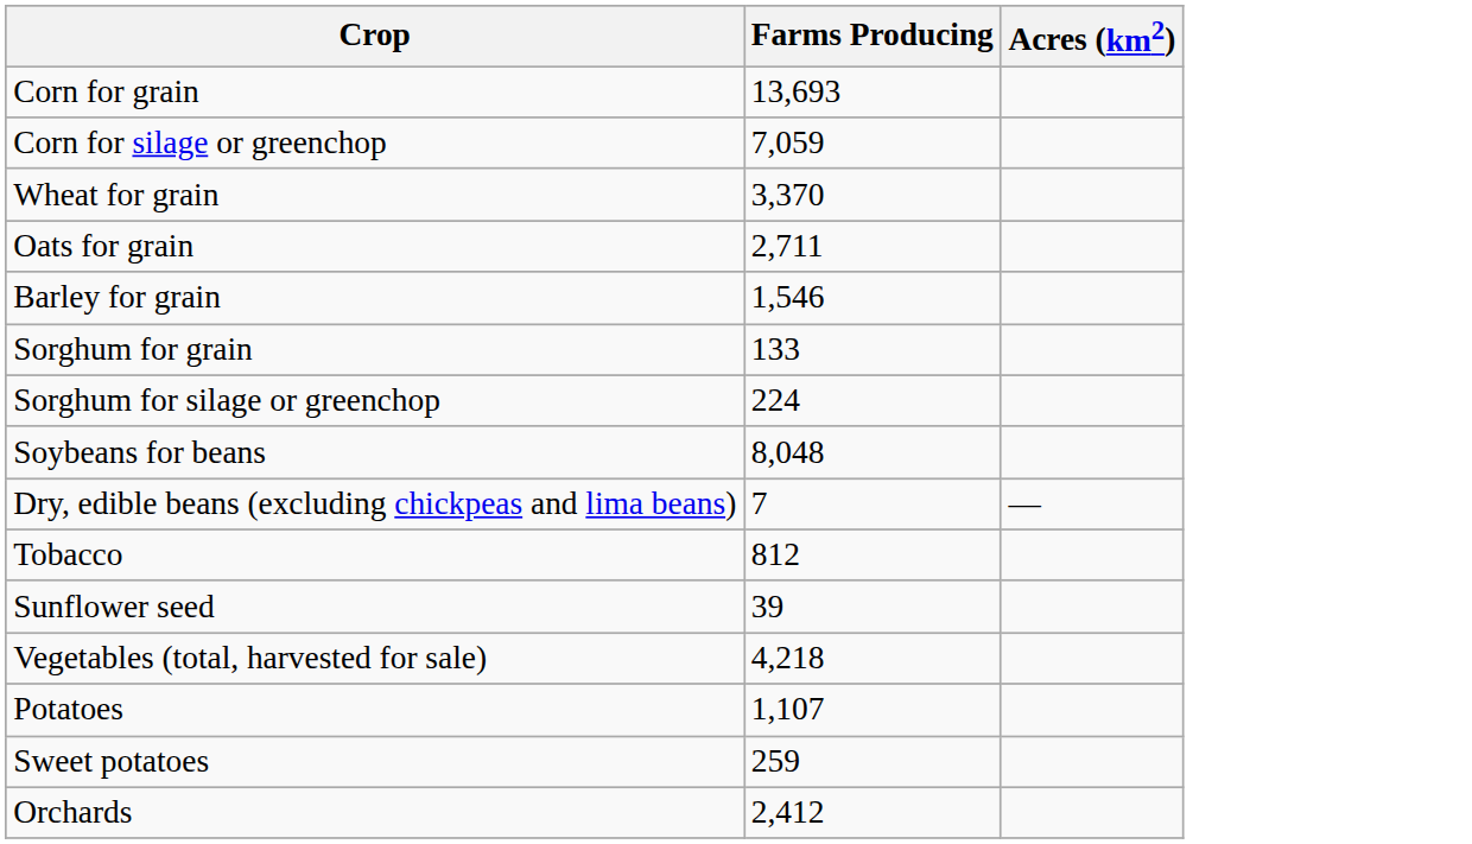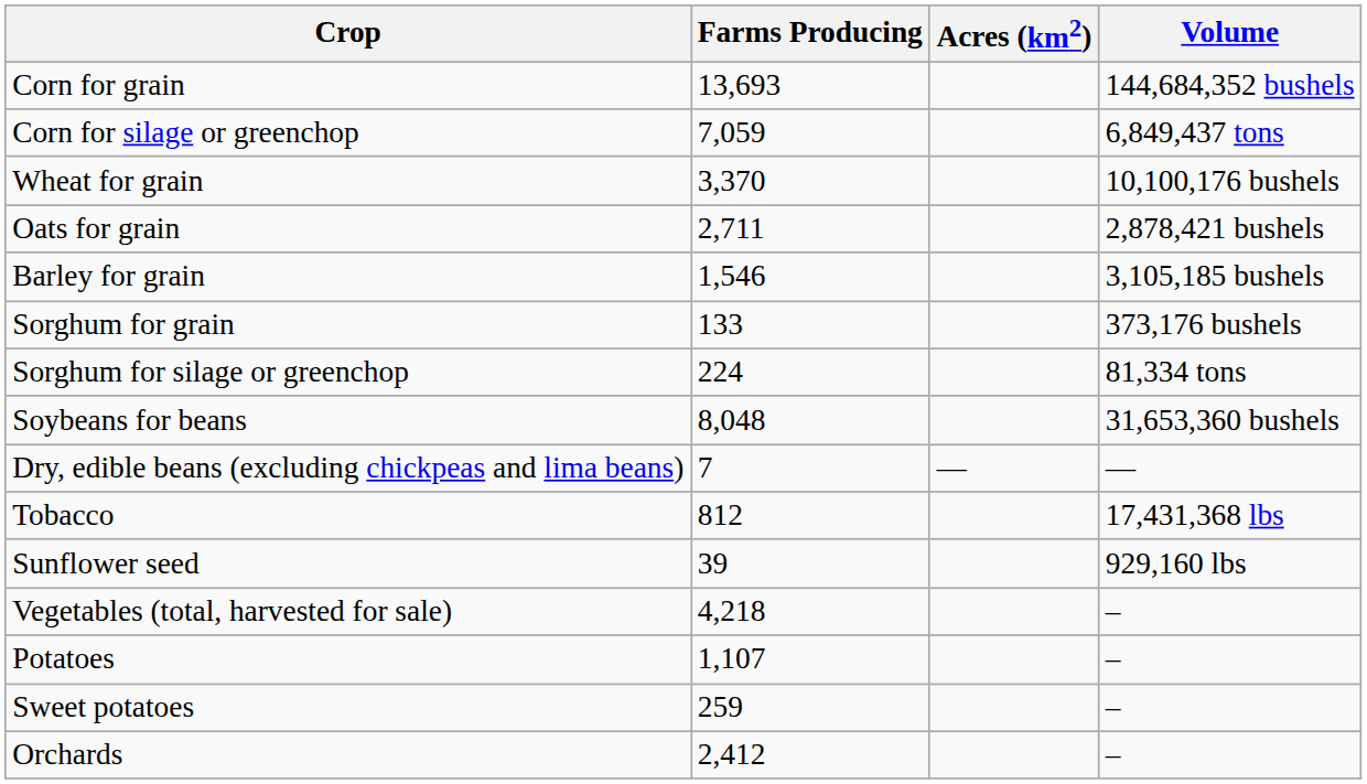+ column: Volume | 144,684,352 bushels | 6,849,437 tons | 10,100,176 bushels | 2,878,421 bushels | 3,105,185 bushels | 373,176 bushels | 81,334 tons | 31,653,360 bushels | — | 17,431,368 lbs | 929,160 lbs | – | – | – | –
